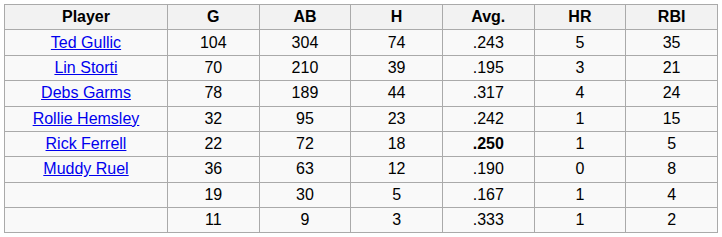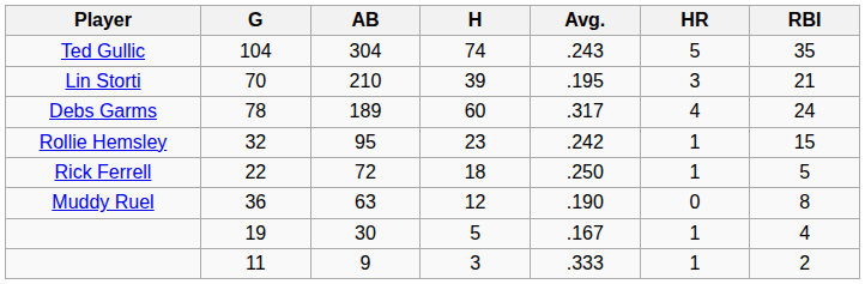78 | H: 44 -> 60
22 | Avg.: bold -> normal
